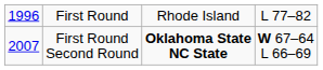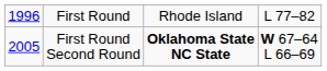First Round Second Round | column 1: 2007 -> 2005
